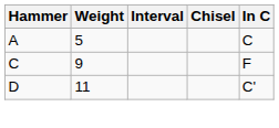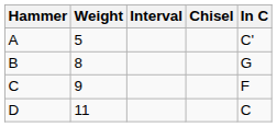A | In C: C -> C'
+ row: B | 8 | G
D | In C: C' -> C
